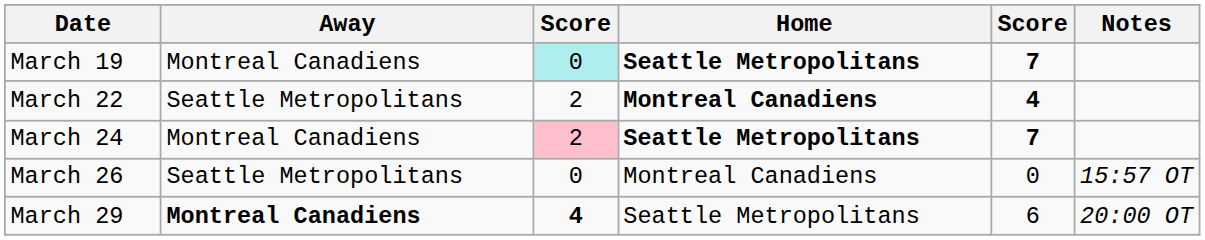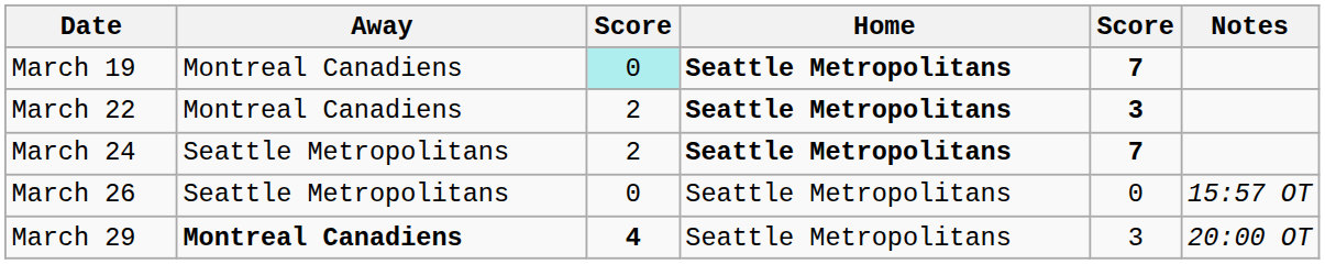March 22 | Away: Seattle Metropolitans -> Montreal Canadiens
March 22 | Home: Montreal Canadiens -> Seattle Metropolitans
March 22 | column 5: 4 -> 3
March 24 | Away: Montreal Canadiens -> Seattle Metropolitans
March 24 | column 3: pink background -> no background
March 26 | Home: Montreal Canadiens -> Seattle Metropolitans
March 29 | column 5: 6 -> 3
